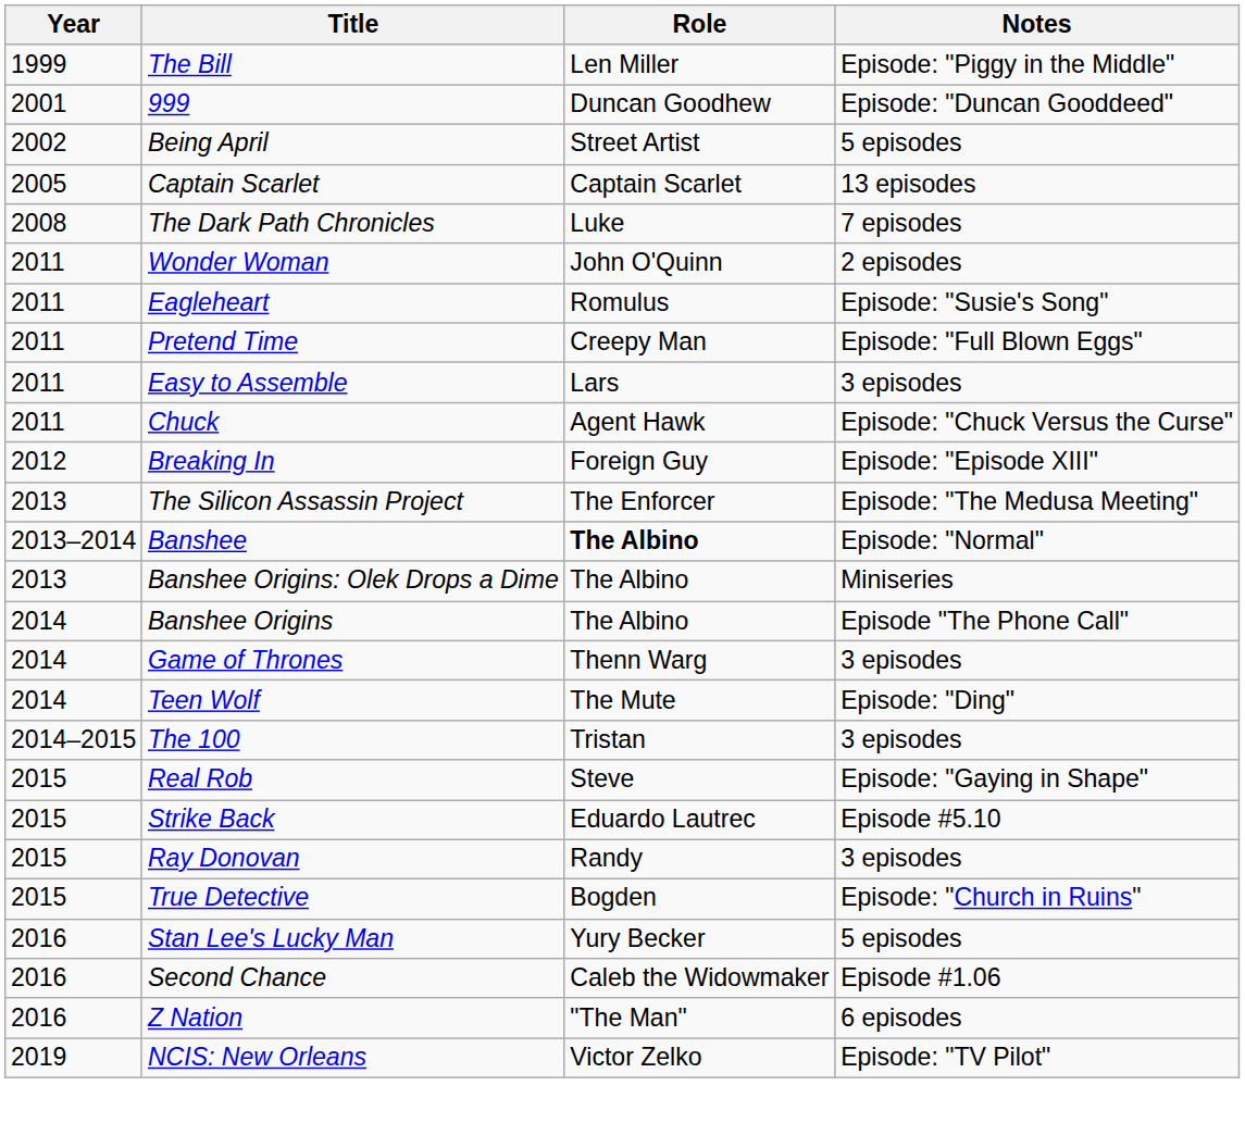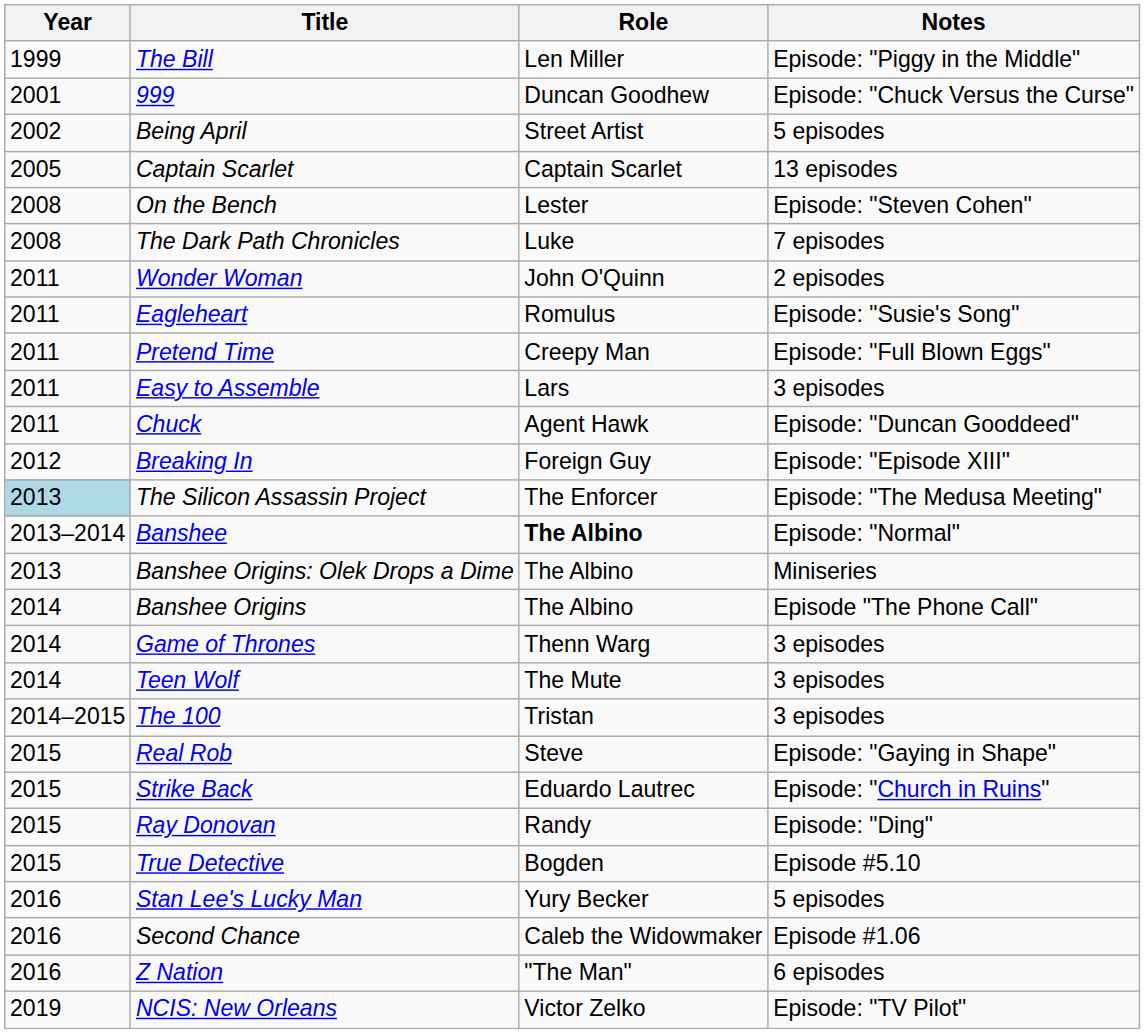999 | Notes: Episode: "Duncan Gooddeed" -> Episode: "Chuck Versus the Curse"
+ row: 2008 | On the Bench | Lester | Episode: "Steven Cohen"
Chuck | Notes: Episode: "Chuck Versus the Curse" -> Episode: "Duncan Gooddeed"
The Silicon Assassin Project | Year: no background -> lightblue background
Teen Wolf | Notes: Episode: "Ding" -> 3 episodes
Strike Back | Notes: Episode #5.10 -> Episode: "Church in Ruins"
Ray Donovan | Notes: 3 episodes -> Episode: "Ding"
True Detective | Notes: Episode: "Church in Ruins" -> Episode #5.10
